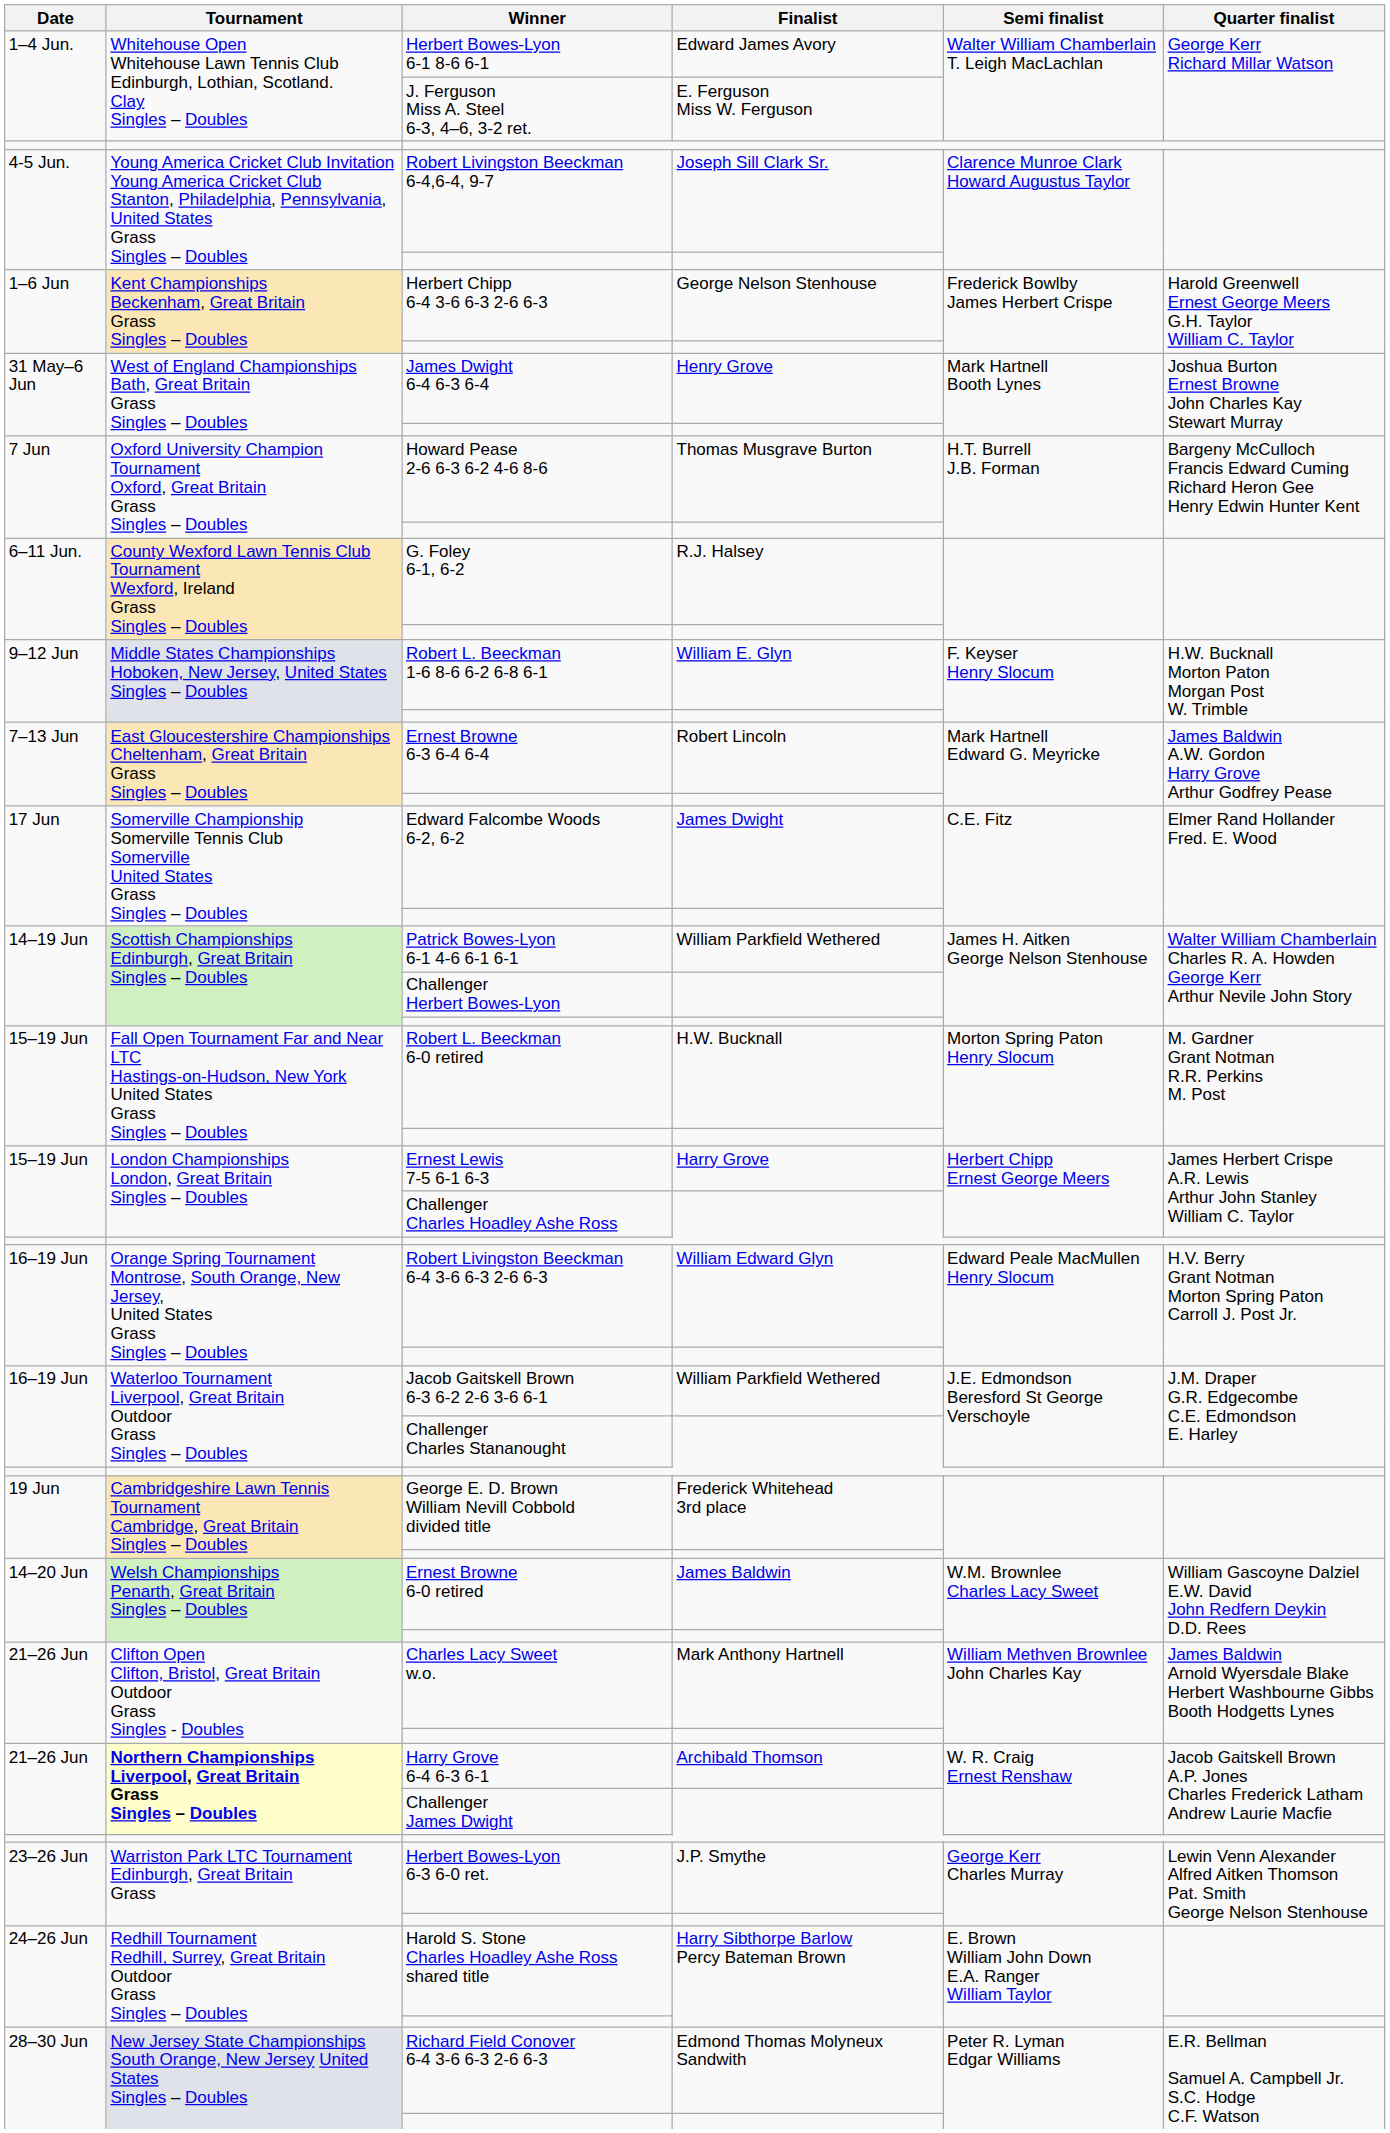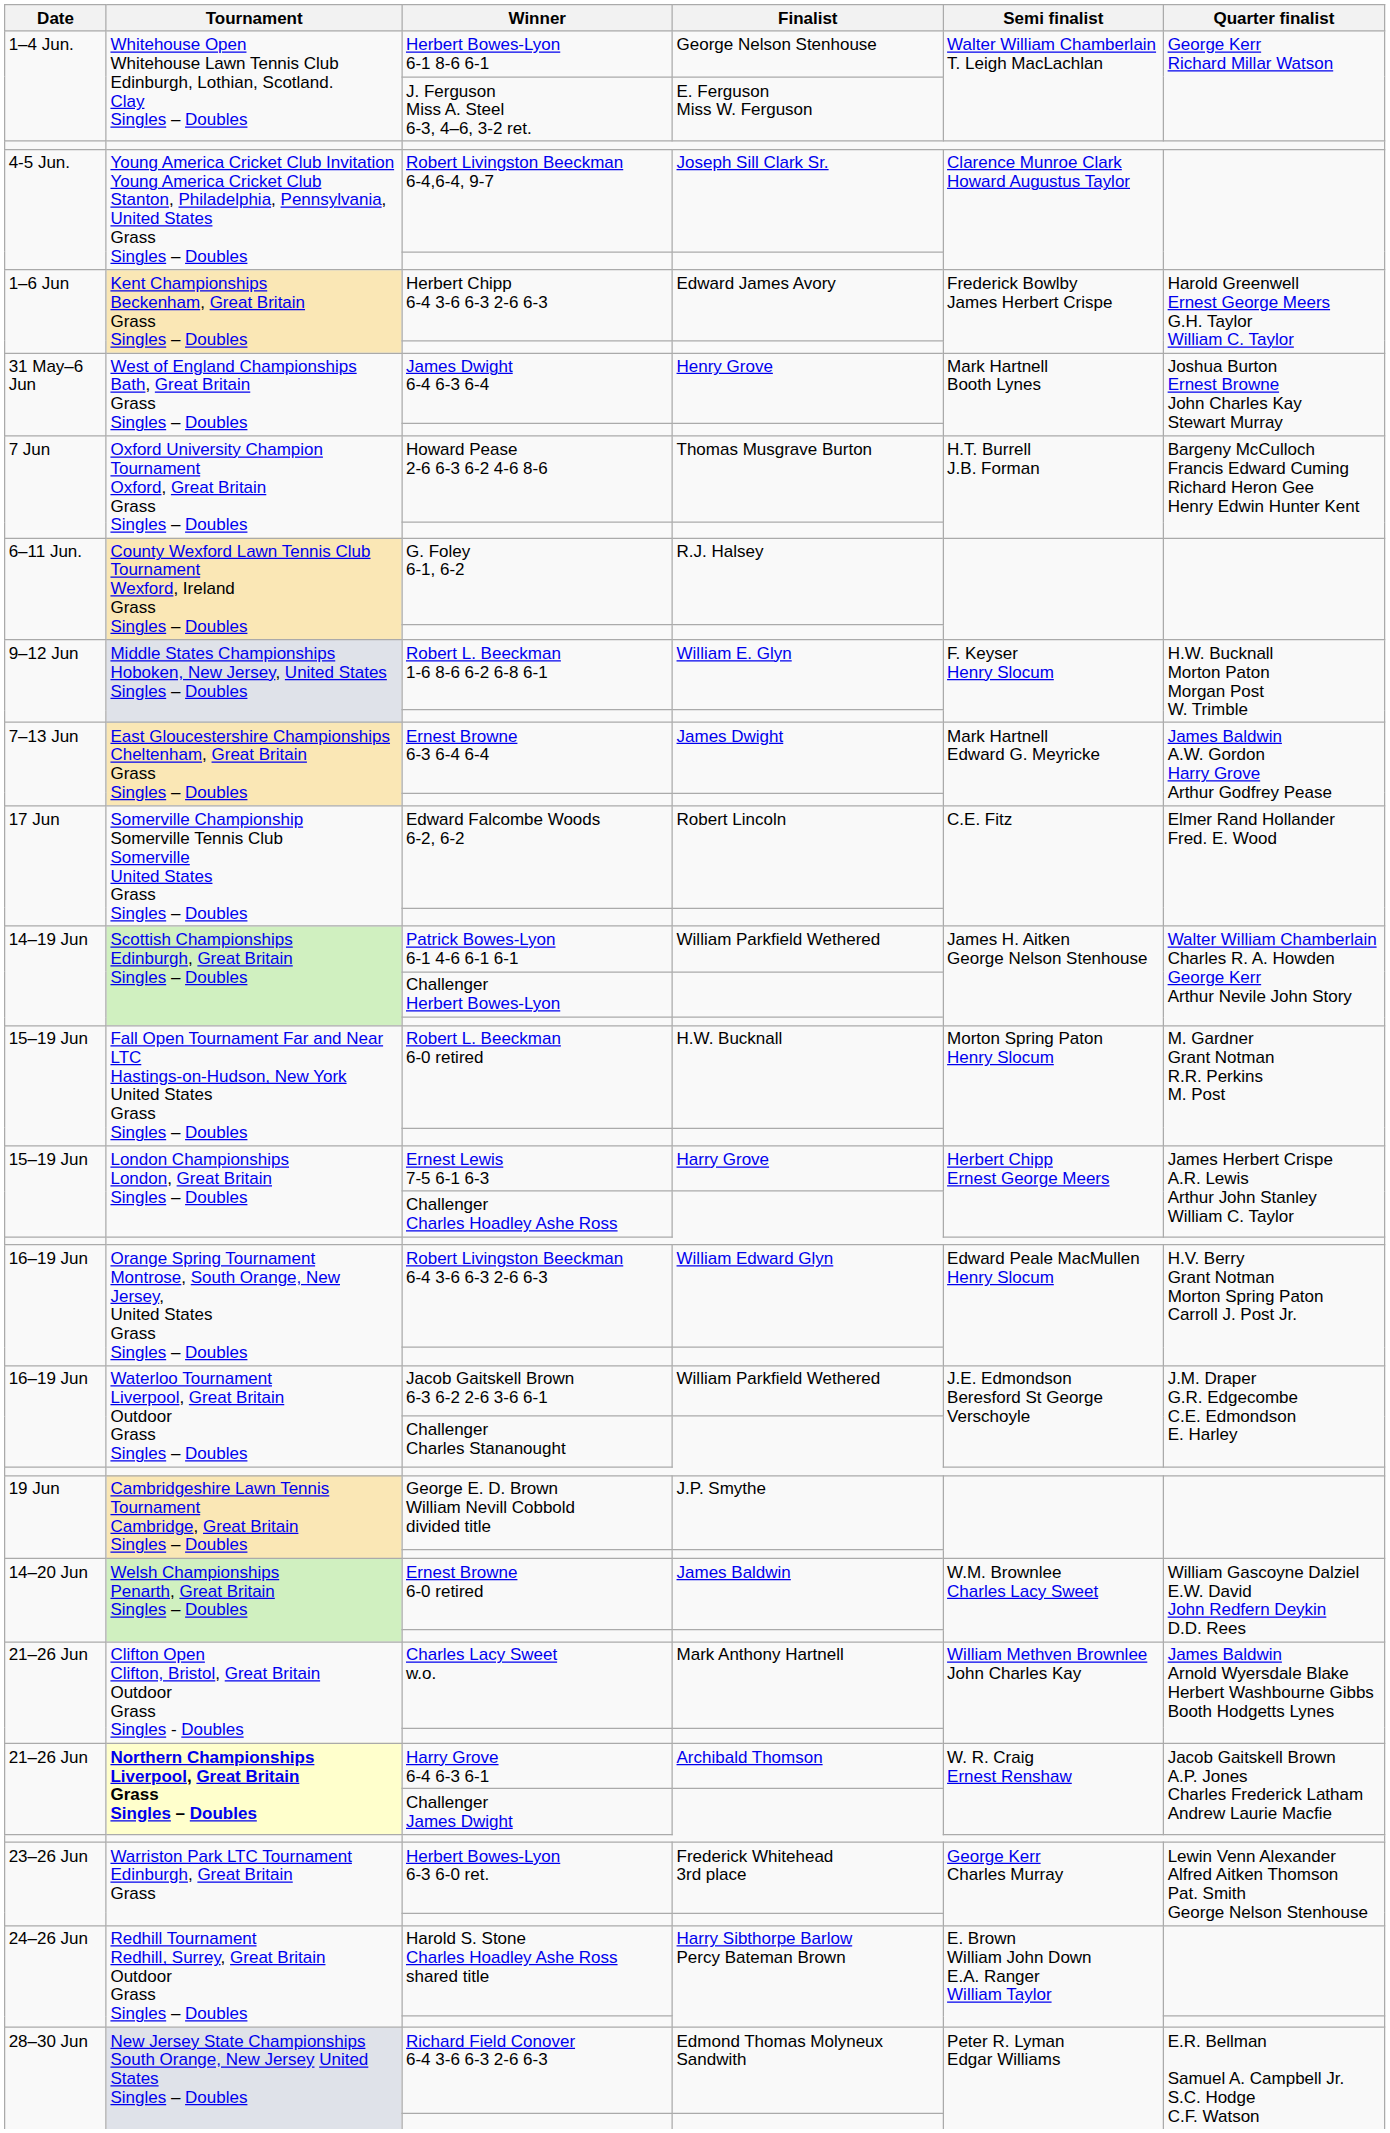Herbert Bowes-Lyon 6-1 8-6 6-1 | Finalist: Edward James Avory -> George Nelson Stenhouse
Herbert Chipp 6-4 3-6 6-3 2-6 6-3 | Finalist: George Nelson Stenhouse -> Edward James Avory
Ernest Browne 6-3 6-4 6-4 | Finalist: Robert Lincoln -> James Dwight
Edward Falcombe Woods 6-2, 6-2 | Finalist: James Dwight -> Robert Lincoln
George E. D. Brown William Nevill Cobbold divided title | Finalist: Frederick Whitehead 3rd place -> J.P. Smythe
Herbert Bowes-Lyon 6-3 6-0 ret. | Finalist: J.P. Smythe -> Frederick Whitehead 3rd place
